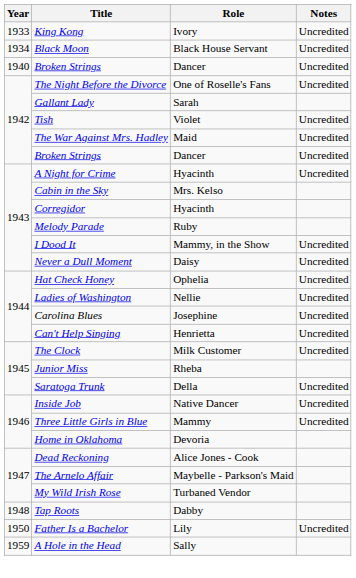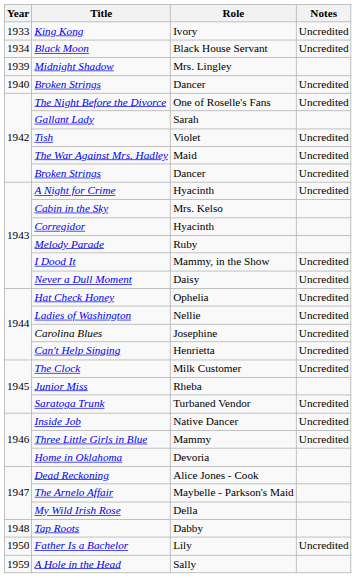+ row: 1939 | Midnight Shadow | Mrs. Lingley
Saratoga Trunk | Role: Della -> Turbaned Vendor
My Wild Irish Rose | Role: Turbaned Vendor -> Della
